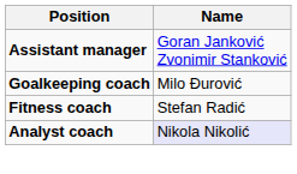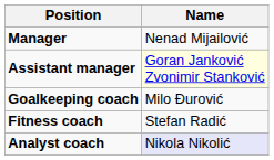+ row: Manager | Nenad Mijailović
Assistant manager | Name: no background -> lightyellow background
